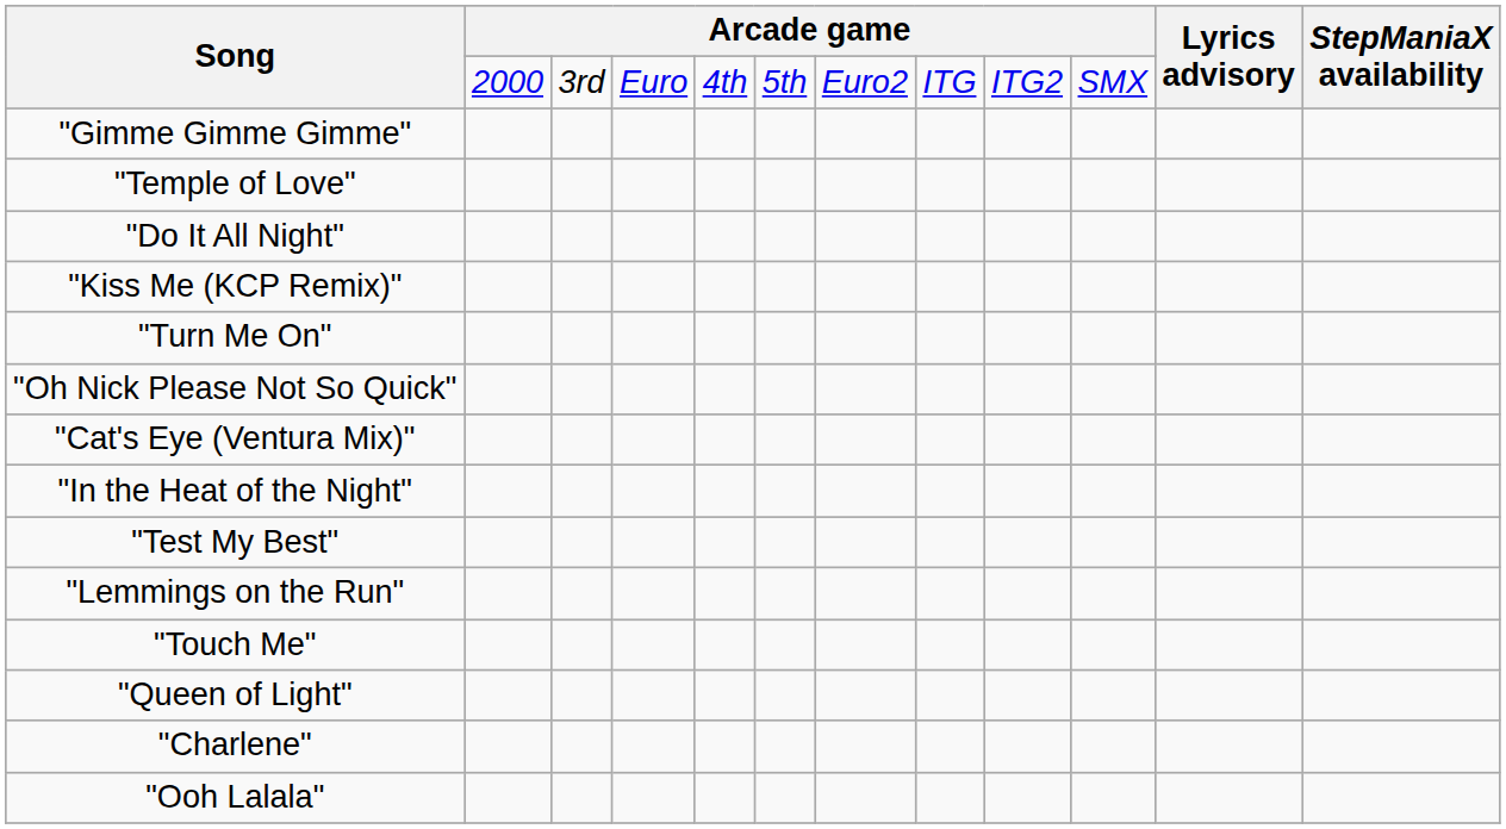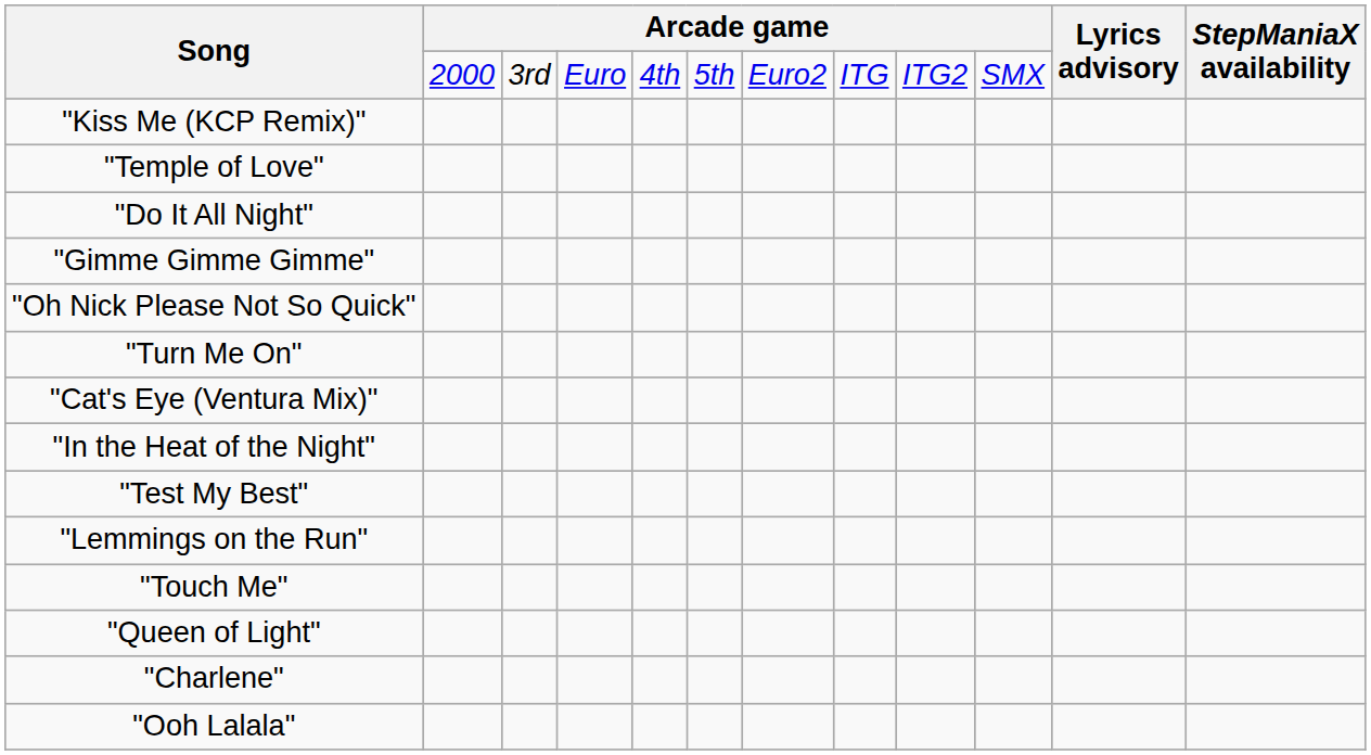rows swapped: "Kiss Me (KCP Remix)" <-> "Gimme Gimme Gimme"
rows swapped: "Oh Nick Please Not So Quick" <-> "Turn Me On"
